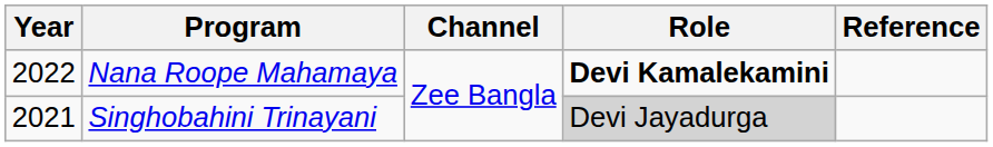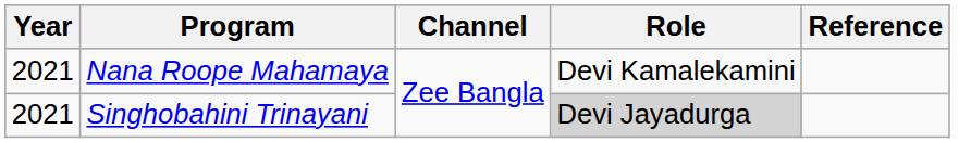Nana Roope Mahamaya | Year: 2022 -> 2021
Nana Roope Mahamaya | Role: bold -> normal
